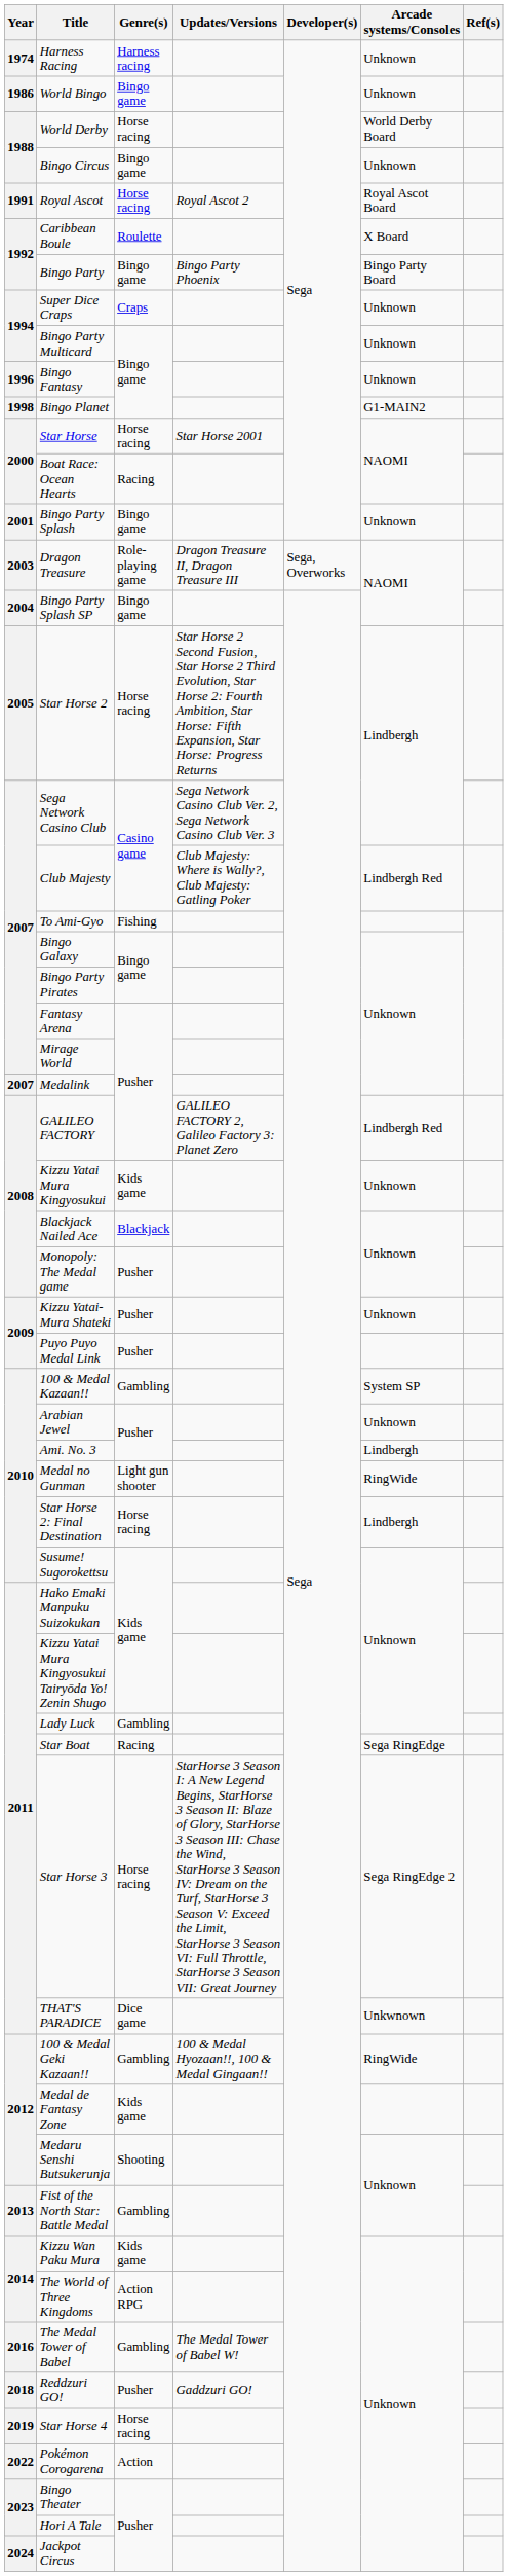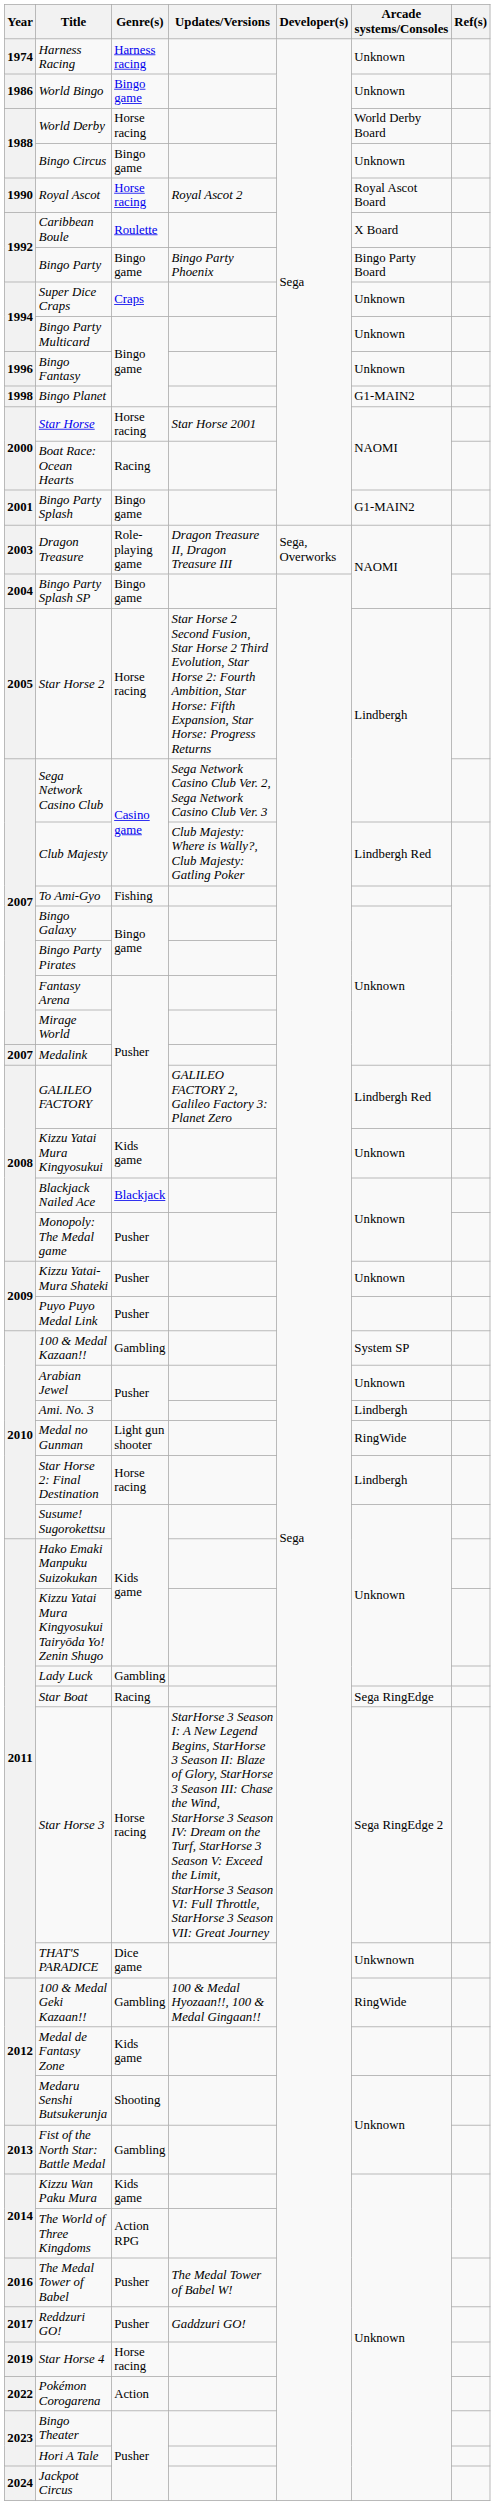Royal Ascot | Year: 1991 -> 1990
Bingo Party Splash | Arcade systems/Consoles: Unknown -> G1-MAIN2
The Medal Tower of Babel | Genre(s): Gambling -> Pusher
Reddzuri GO! | Year: 2018 -> 2017
